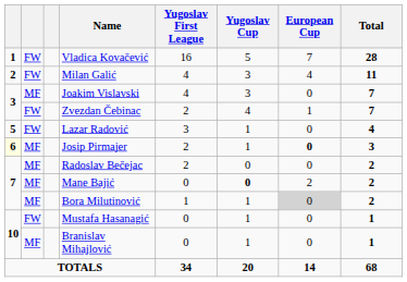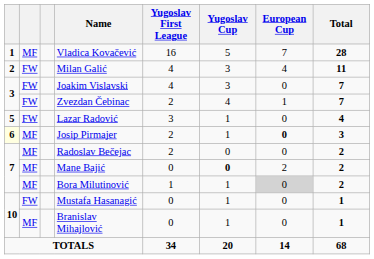Vladica Kovačević | column 2: FW -> MF
Joakim Vislavski | column 2: MF -> FW
